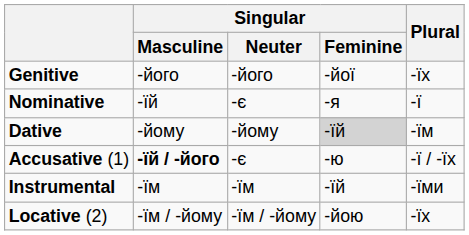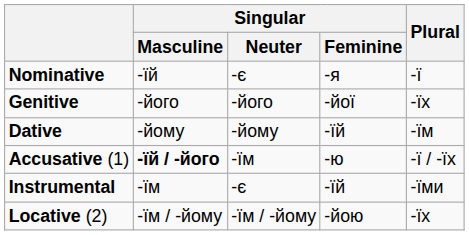rows swapped: Nominative <-> Genitive
Dative | Singular / Feminine: lightgrey background -> no background
Accusative (1) | Singular / Neuter: -є -> -їм
Instrumental | Singular / Neuter: -їм -> -є
